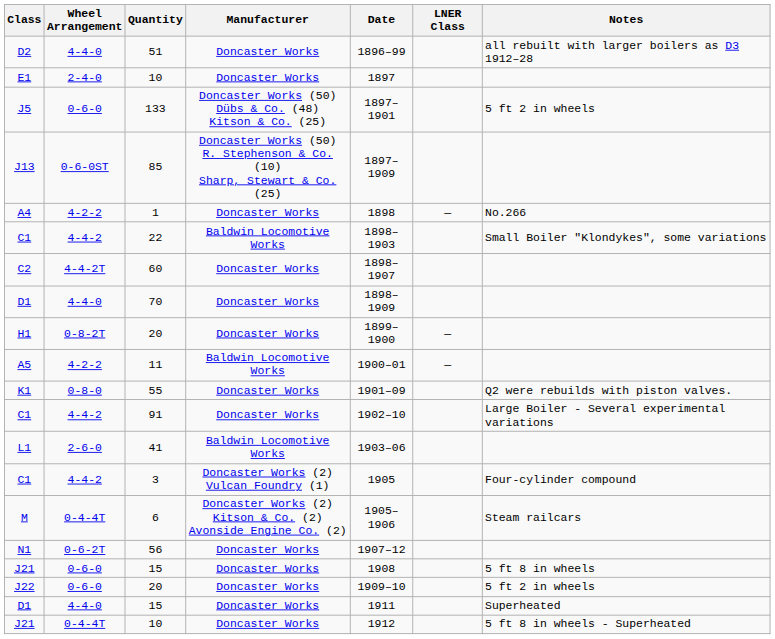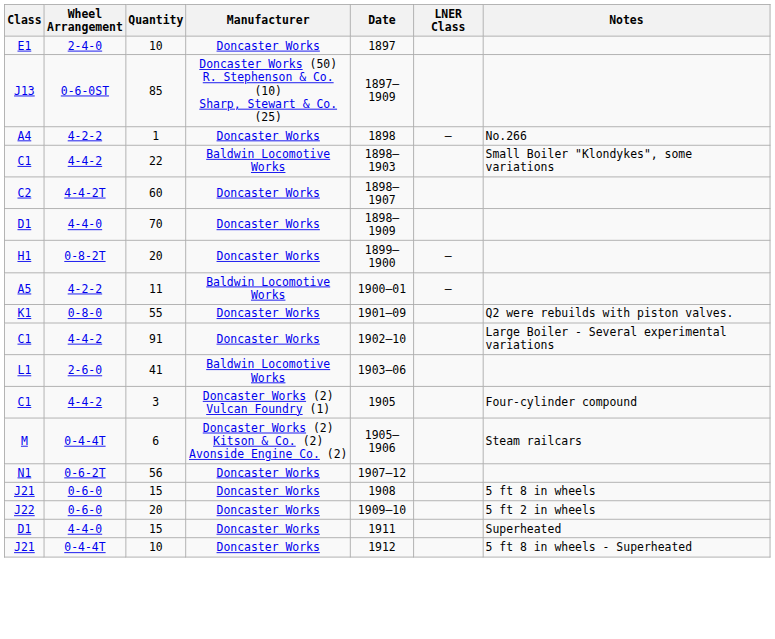- row: D2 | 4-4-0 | 51 | Doncaster Works | 1896–99 | all rebuilt with larger boilers as D3 1912–28
- row: J5 | 0-6-0 | 133 | Doncaster Works (50) Dübs & Co. (48) Kitson & Co. (25) | 1897–1901 | 5 ft 2 in wheels
